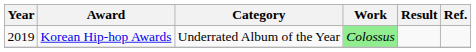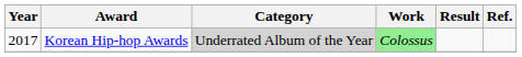Korean Hip-hop Awards | Year: 2019 -> 2017
Korean Hip-hop Awards | Category: no background -> lightgrey background
